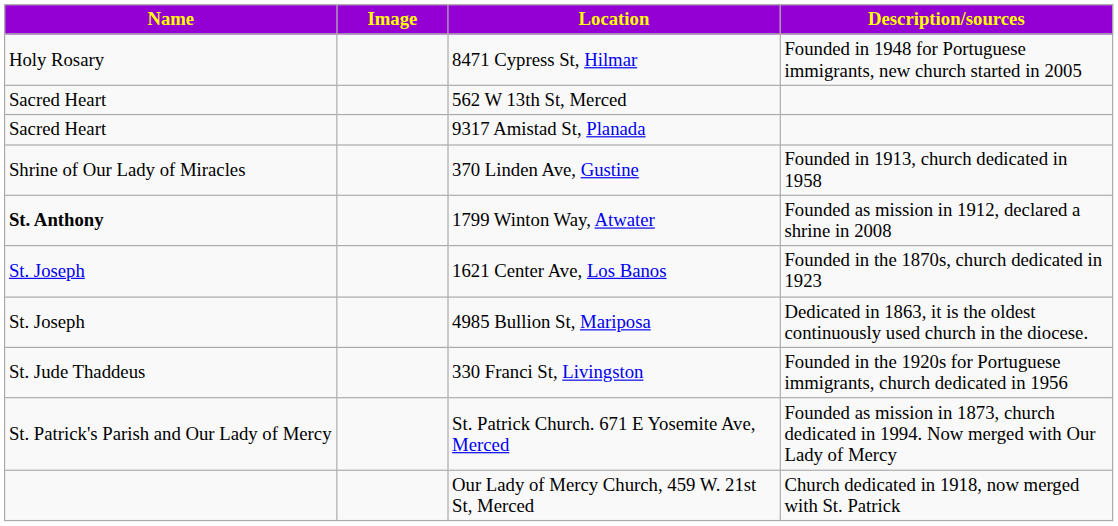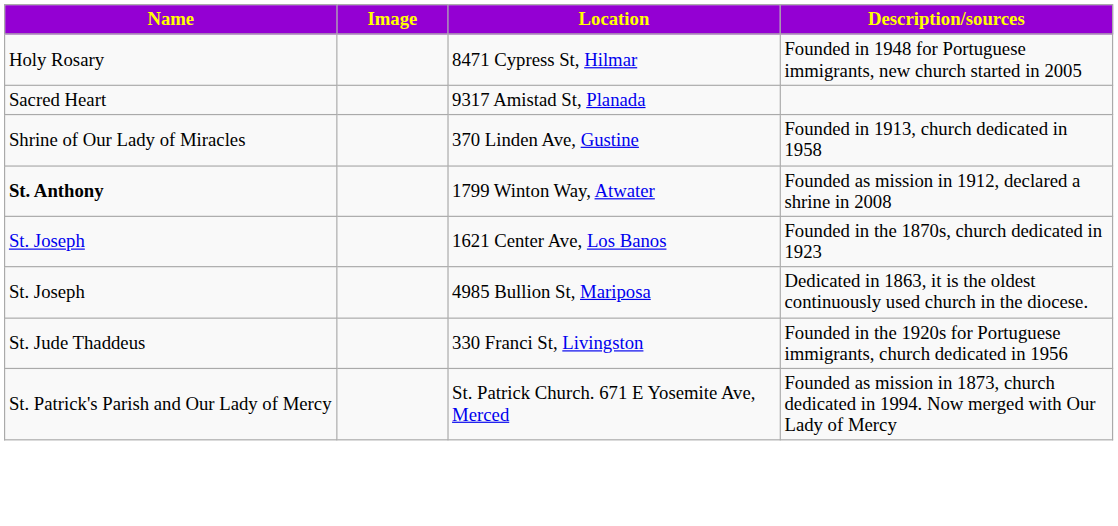- row: Sacred Heart | 562 W 13th St, Merced
- row: Our Lady of Mercy Church, 459 W. 21st St, Merced | Church dedicated in 1918, now merged with St. Patrick
